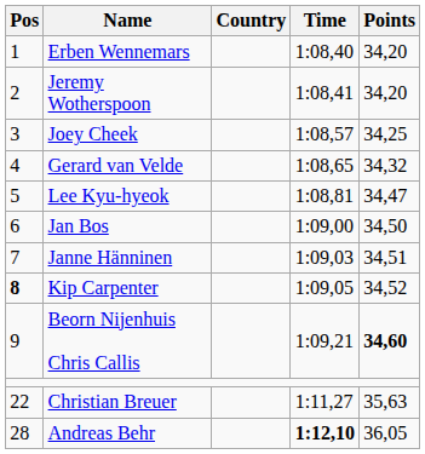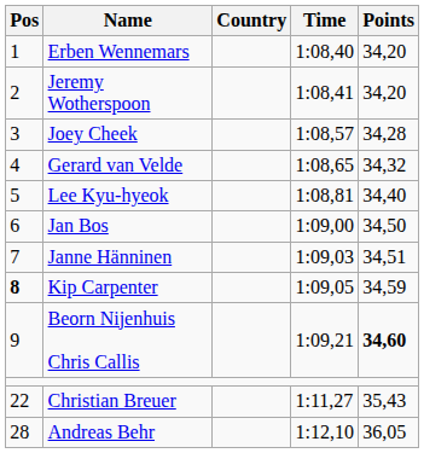Joey Cheek | Points: 34,25 -> 34,28
Lee Kyu-hyeok | Points: 34,47 -> 34,40
Kip Carpenter | Points: 34,52 -> 34,59
Christian Breuer | Points: 35,63 -> 35,43
Andreas Behr | Time: bold -> normal
